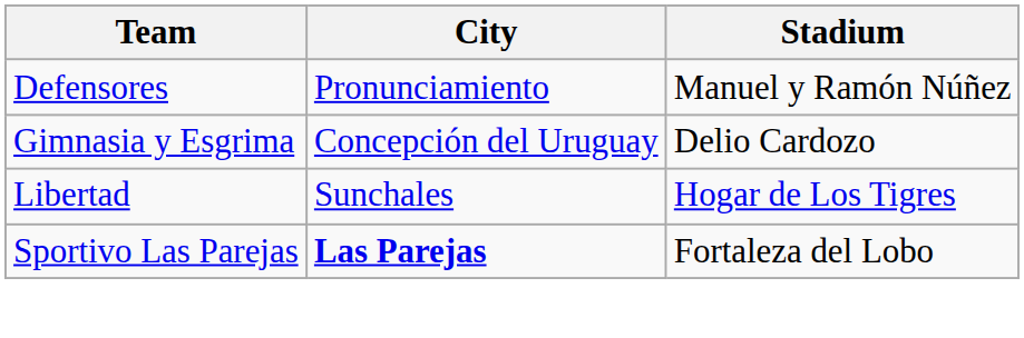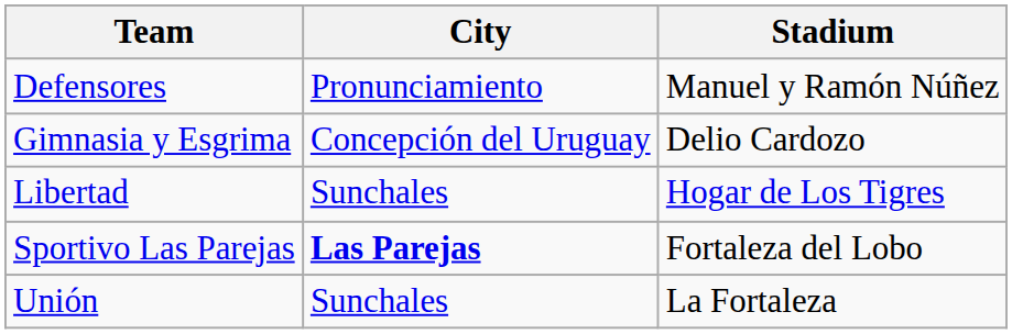+ row: Unión | Sunchales | La Fortaleza
